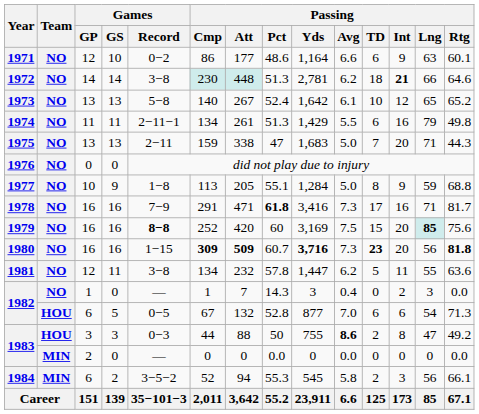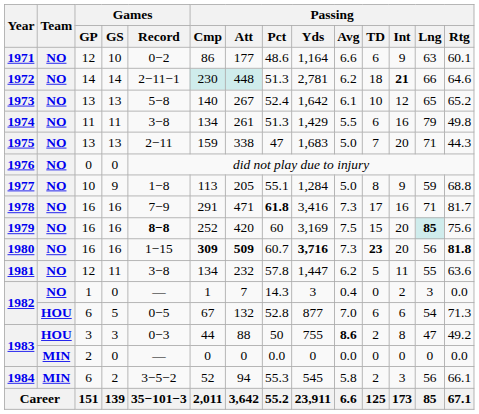1972 | Games / Record: 3−8 -> 2−11−1
1974 | Games / Record: 2−11−1 -> 3−8
